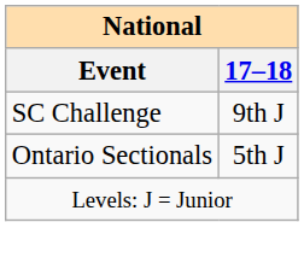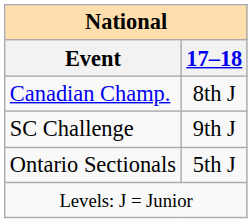+ row: Canadian Champ. | 8th J
